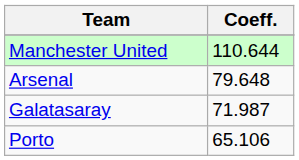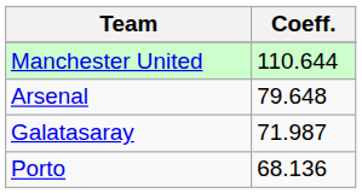Porto | Coeff.: 65.106 -> 68.136
